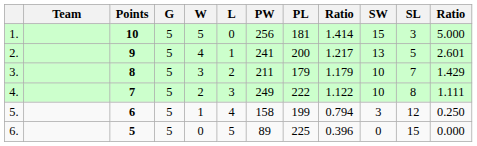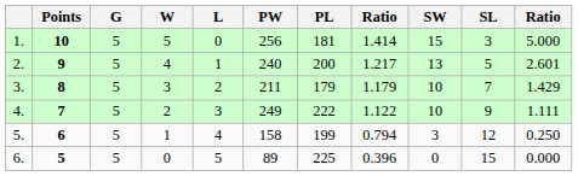- column: Team
2. | PW: 241 -> 240
4. | SL: 8 -> 9
